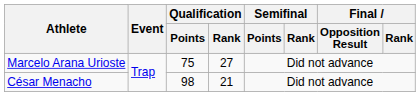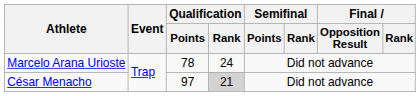Marcelo Arana Urioste | Qualification / Points: 75 -> 78
Marcelo Arana Urioste | Qualification / Rank: 27 -> 24
César Menacho | Qualification / Points: 98 -> 97
César Menacho | Qualification / Rank: no background -> lightgrey background
